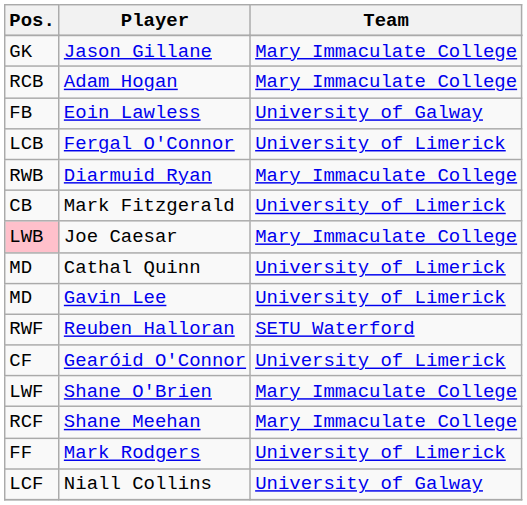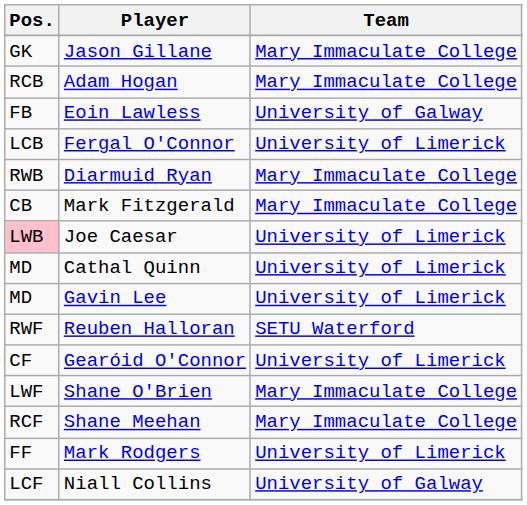Mark Fitzgerald | Team: University of Limerick -> Mary Immaculate College
Joe Caesar | Team: Mary Immaculate College -> University of Limerick
